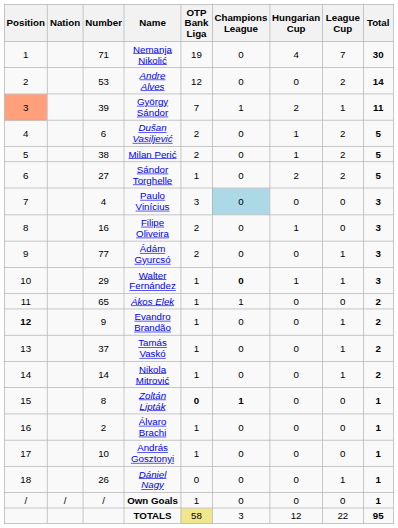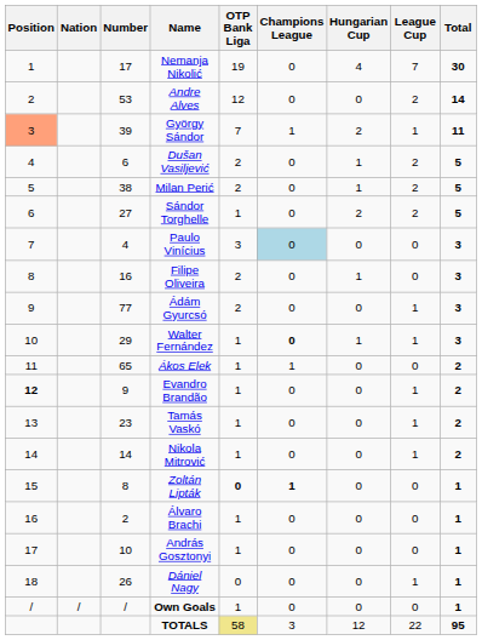Nemanja Nikolić | Number: 71 -> 17
Tamás Vaskó | Number: 37 -> 23
